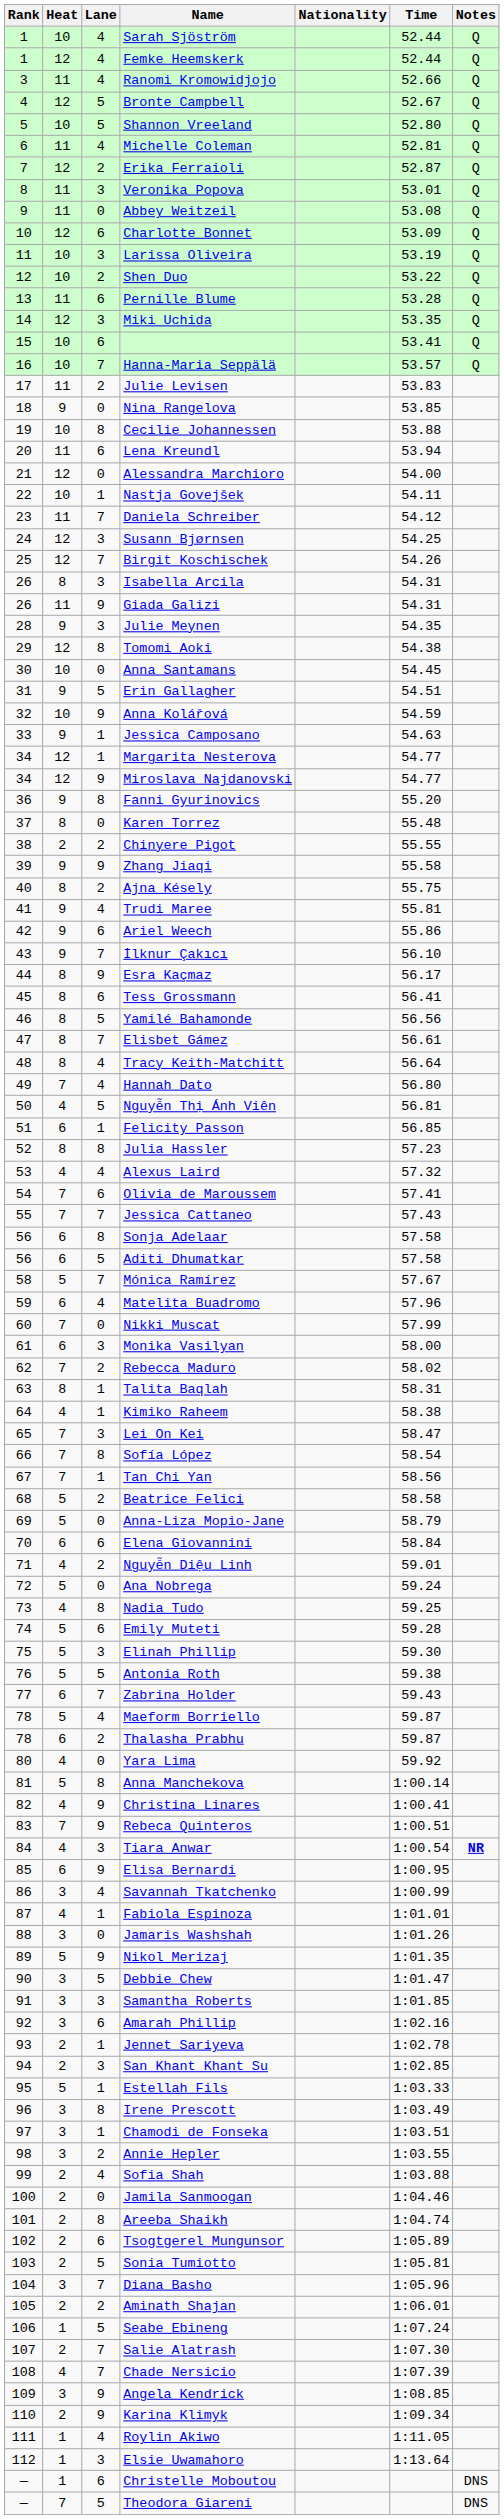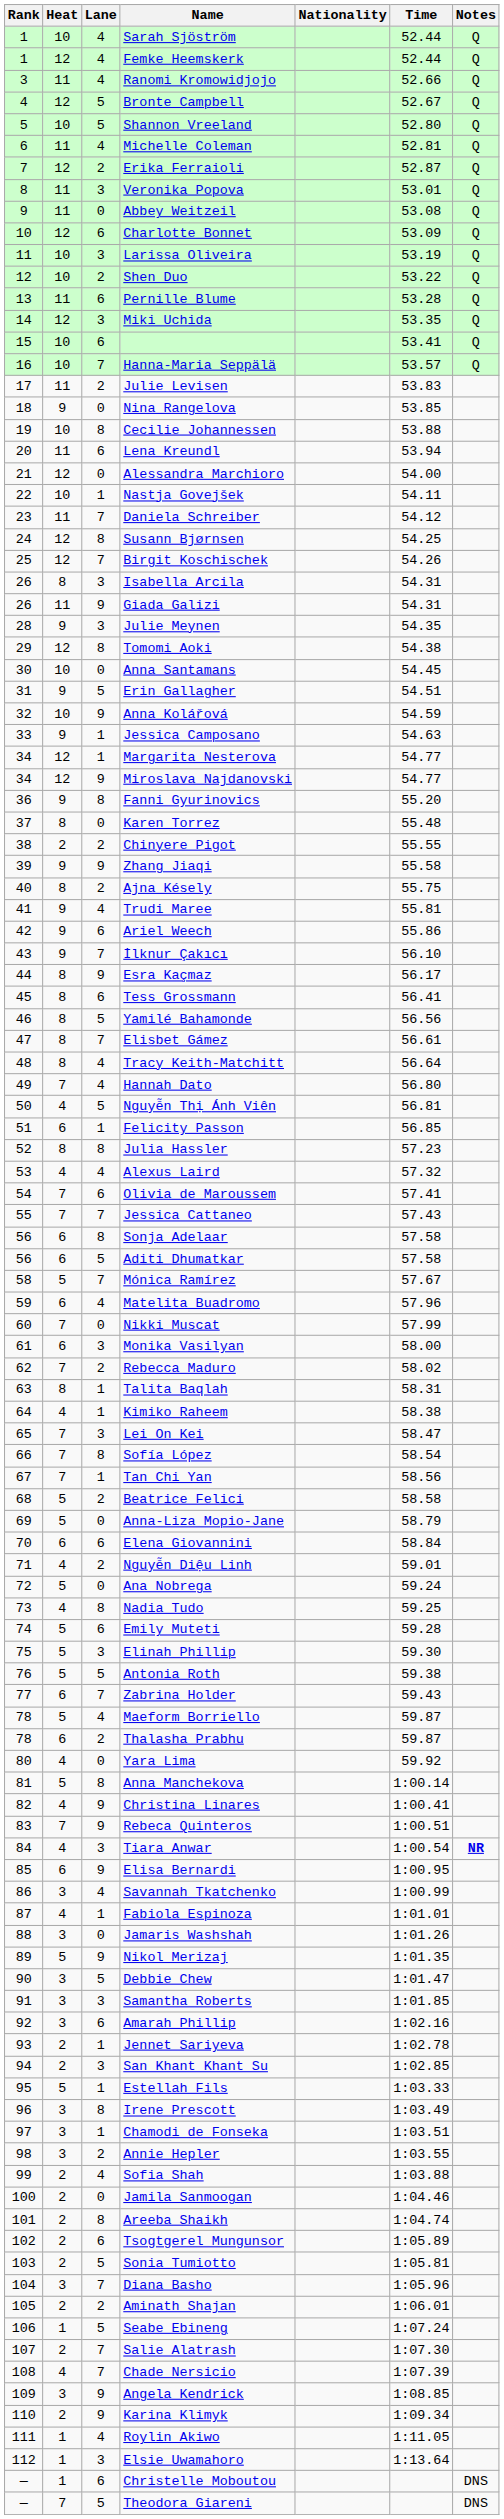Susann Bjørnsen | Lane: 3 -> 8
